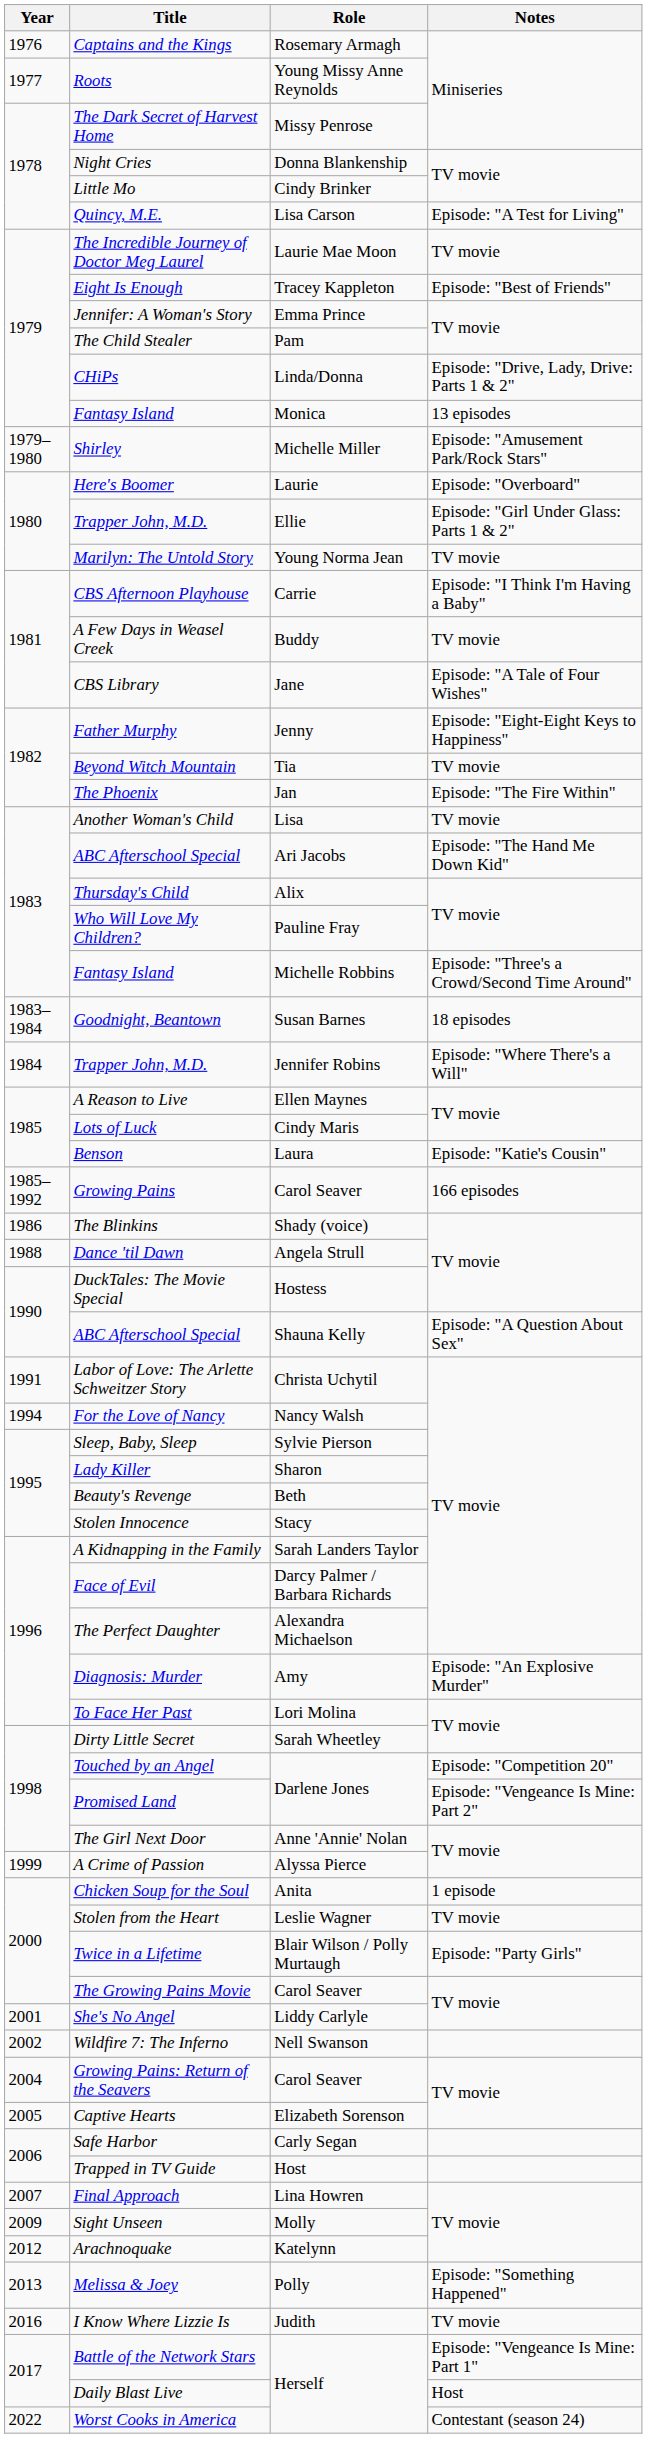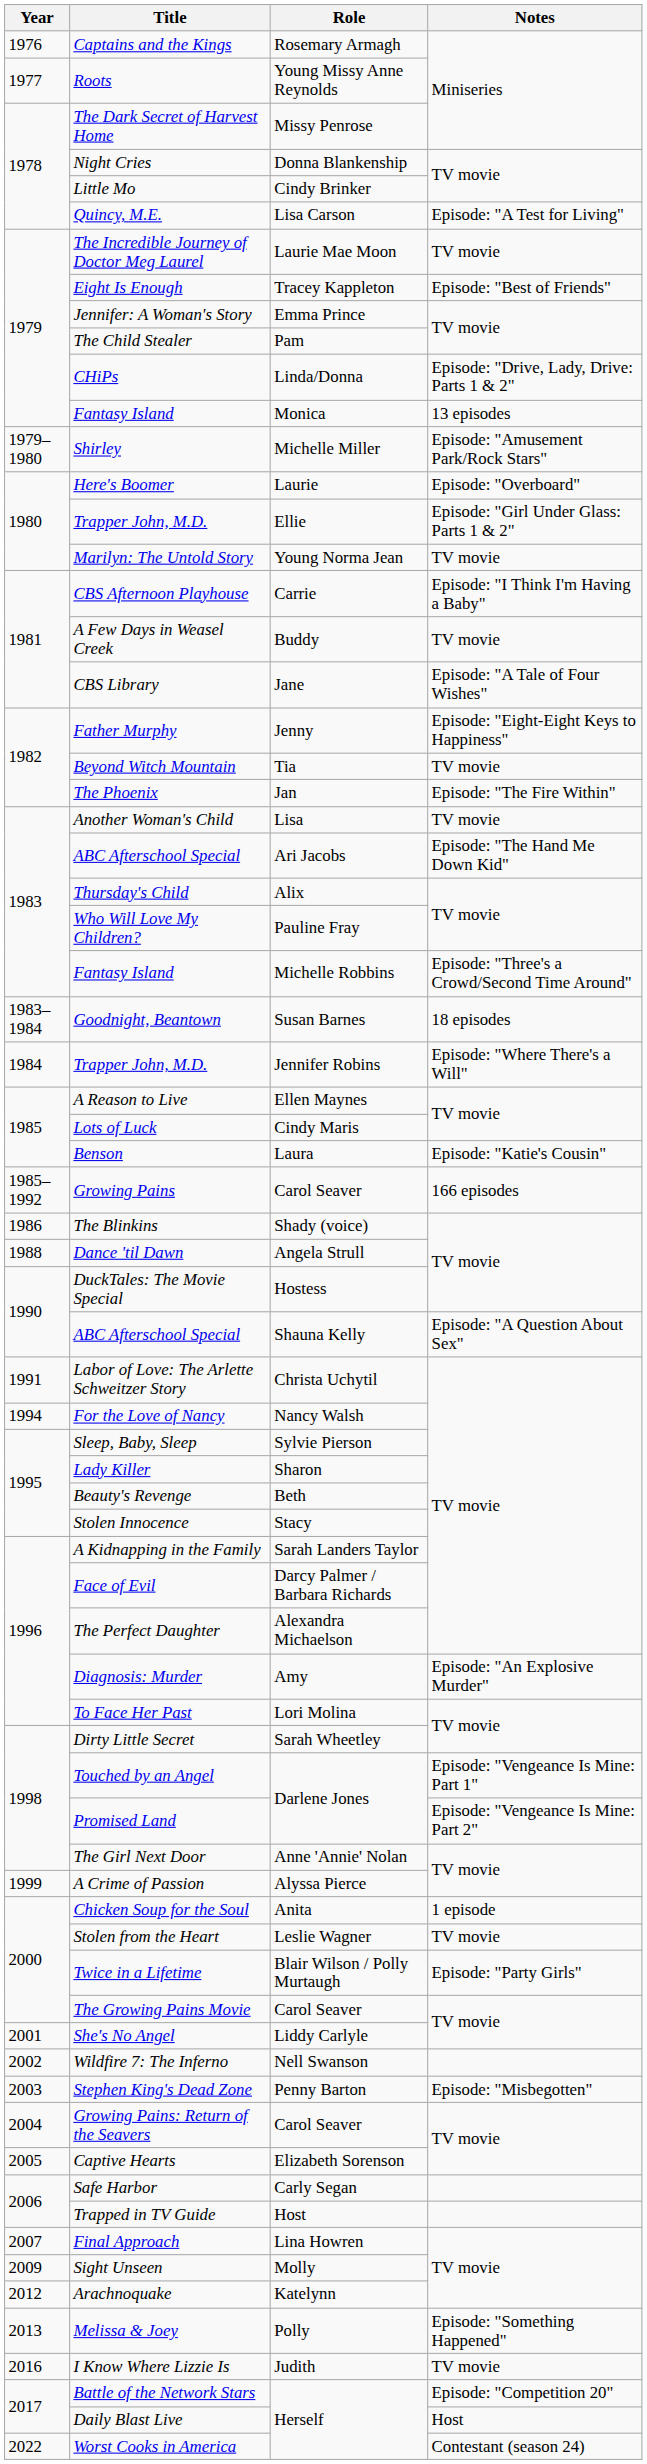Touched by an Angel | Notes: Episode: "Competition 20" -> Episode: "Vengeance Is Mine: Part 1"
+ row: 2003 | Stephen King's Dead Zone | Penny Barton | Episode: "Misbegotten"
Battle of the Network Stars | Notes: Episode: "Vengeance Is Mine: Part 1" -> Episode: "Competition 20"
